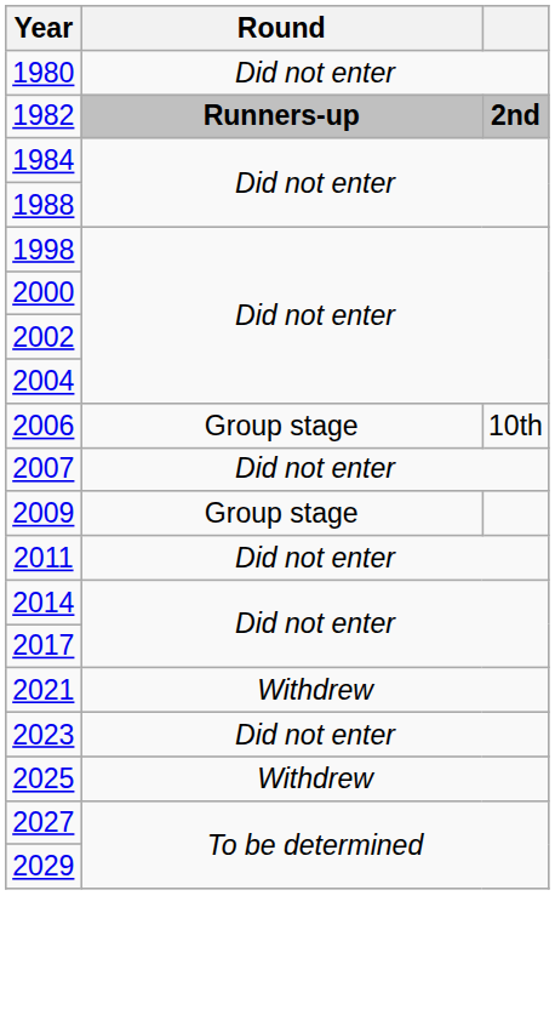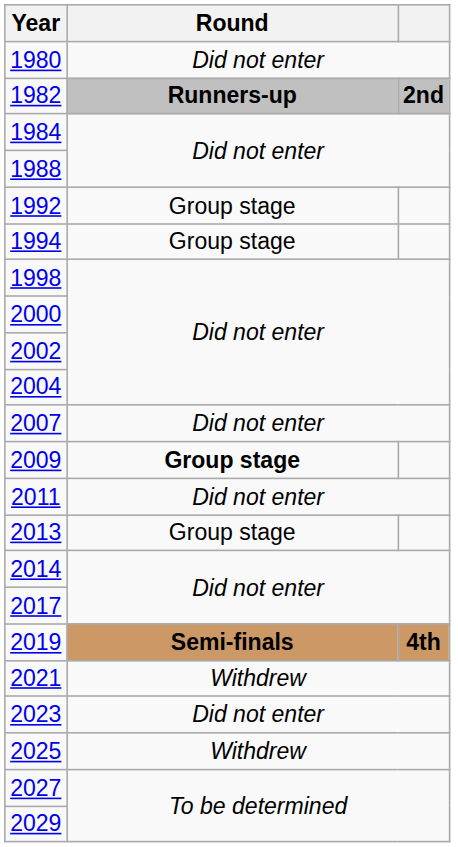+ row: 1992 | Group stage
+ row: 1994 | Group stage
- row: 2006 | Group stage | 10th
2009 | Round: normal -> bold
+ row: 2013 | Group stage
+ row: 2019 | Semi-finals | 4th
